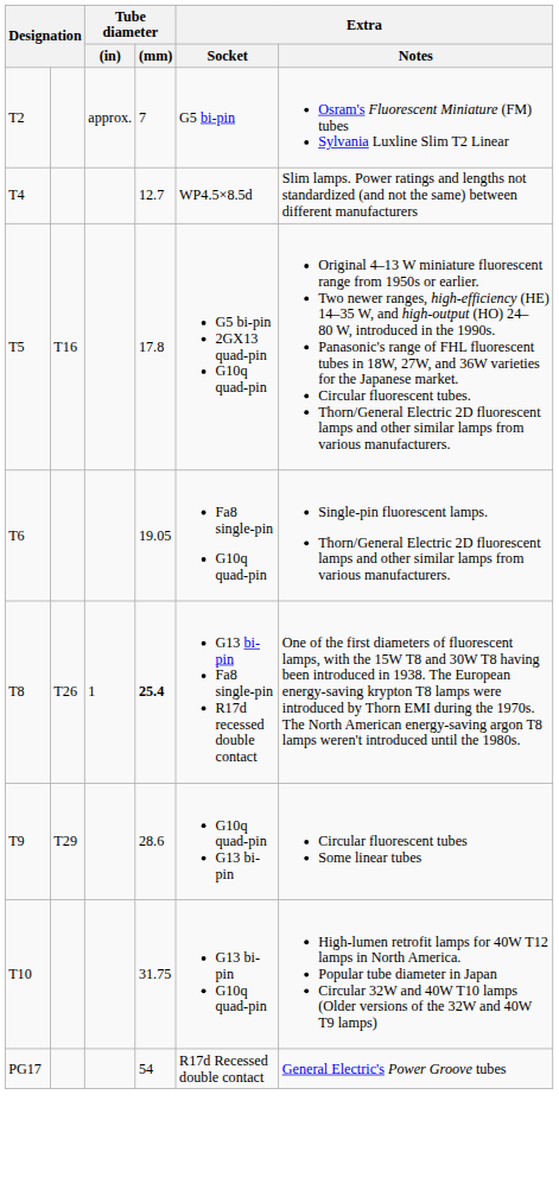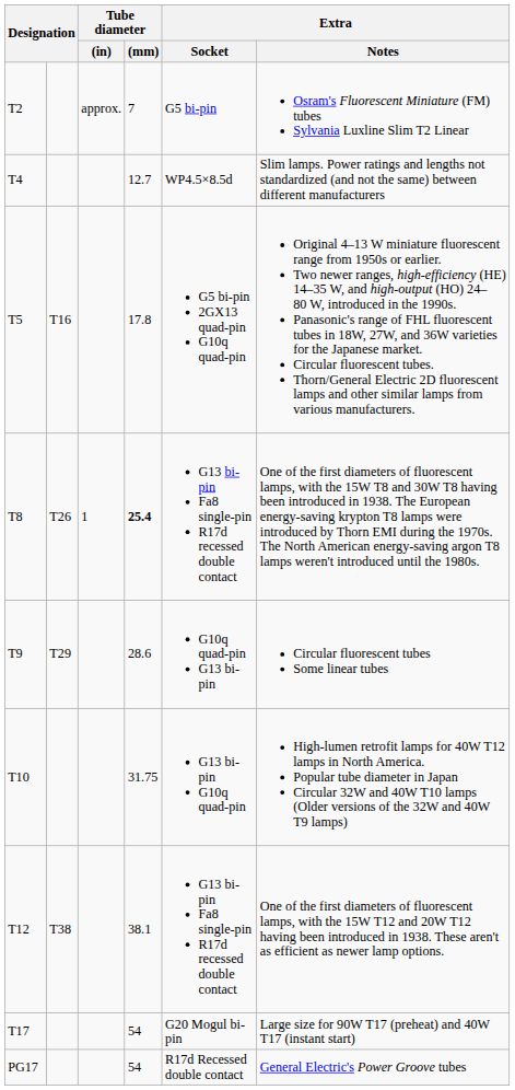- row: T6 | 19.05 | Fa8 single-pin G10q quad-pin | Single-pin fluorescent lamps. Thorn/General Electric 2D fluorescent lamps and other similar lamps from various manufacturers.
+ row: T12 | T38 | 38.1 | G13 bi-pin Fa8 single-pin R17d recessed double contact | One of the first diameters of fluorescent lamps, with the 15W T12 and 20W T12 having been introduced in 1938. These aren't as efficient as newer lamp options.
+ row: T17 | 54 | G20 Mogul bi-pin | Large size for 90W T17 (preheat) and 40W T17 (instant start)
